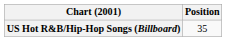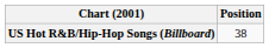US Hot R&B/Hip-Hop Songs (Billboard) | Position: 35 -> 38
